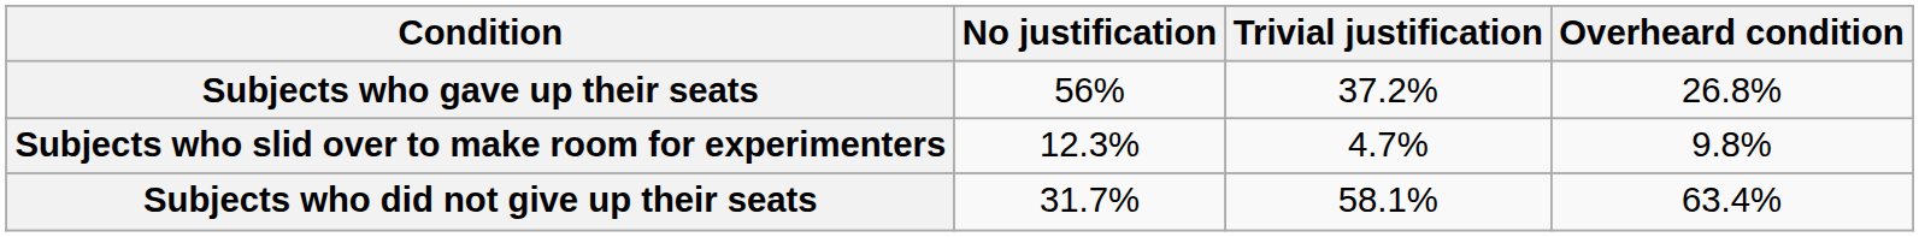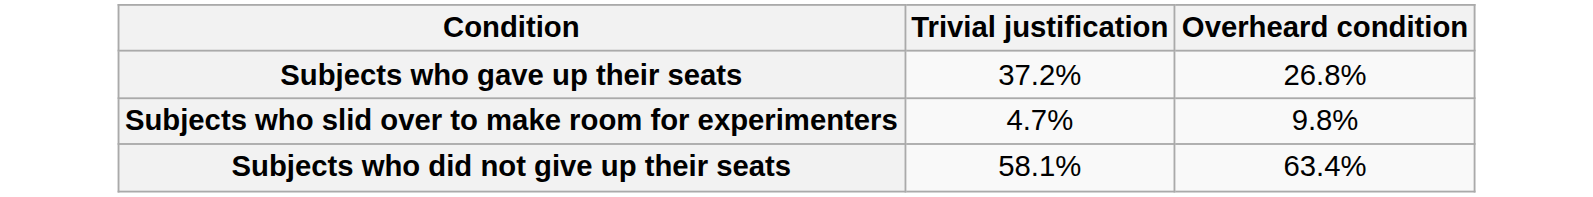- column: No justification | 56% | 12.3% | 31.7%
